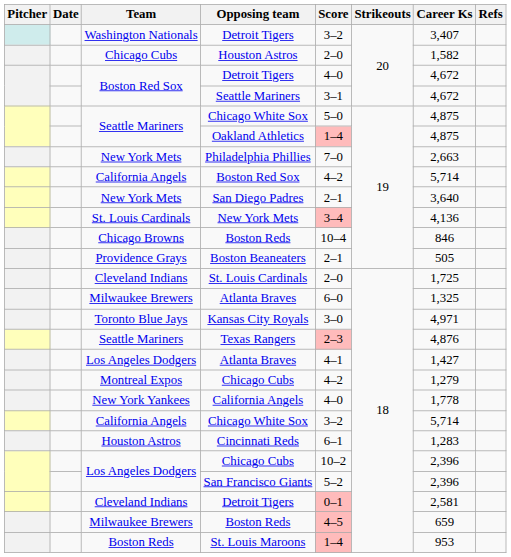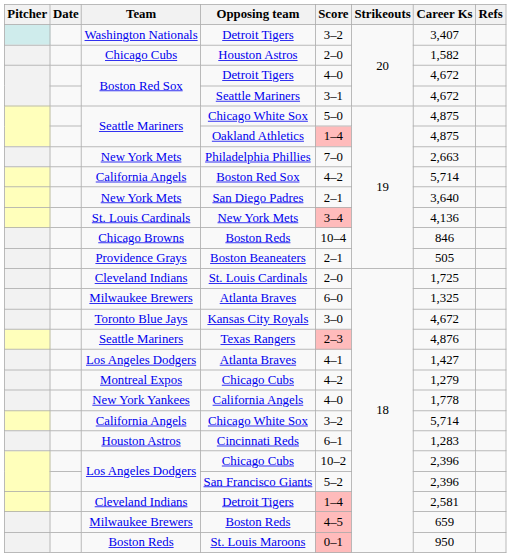Kansas City Royals | Career Ks: 4,971 -> 4,672
Cleveland Indians / Detroit Tigers | Score: 0–1 -> 1–4
St. Louis Maroons | Score: 1–4 -> 0–1
St. Louis Maroons | Career Ks: 953 -> 950
